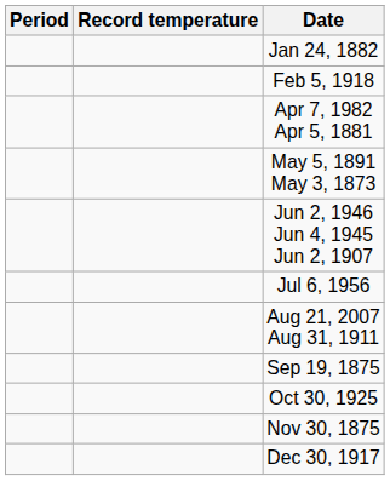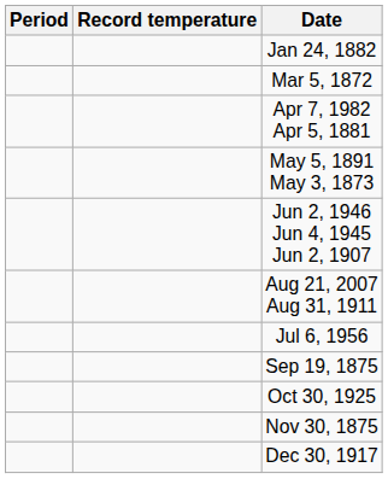- row: Feb 5, 1918
+ row: Mar 5, 1872
rows swapped: Jul 6, 1956 <-> Aug 21, 2007 Aug 31, 1911
